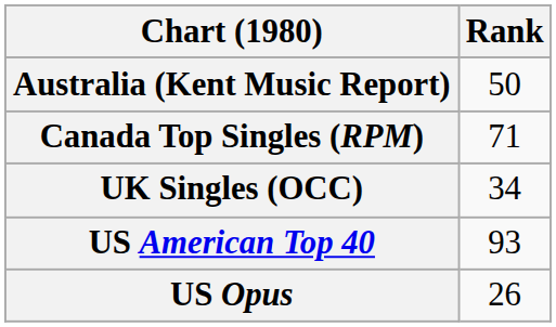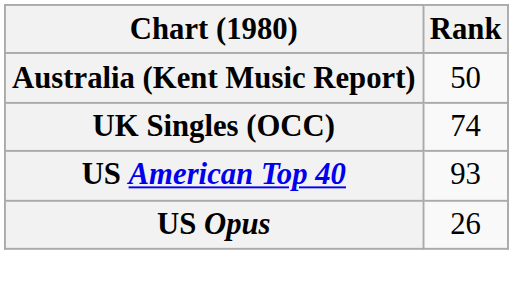- row: Canada Top Singles (RPM) | 71
UK Singles (OCC) | Rank: 34 -> 74
